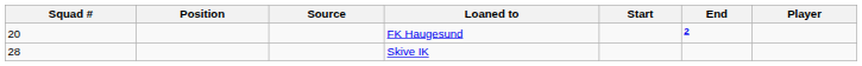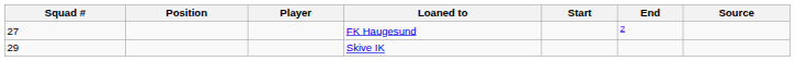columns swapped: Player <-> Source
FK Haugesund | Squad #: 20 -> 27
FK Haugesund | End: bold -> normal
Skive IK | Squad #: 28 -> 29
